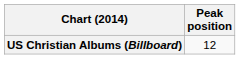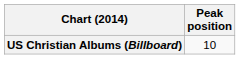US Christian Albums (Billboard) | Peak position: 12 -> 10
